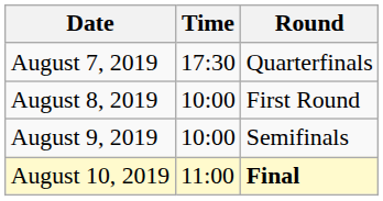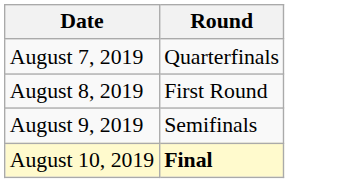- column: Time | 17:30 | 10:00 | 10:00 | 11:00
